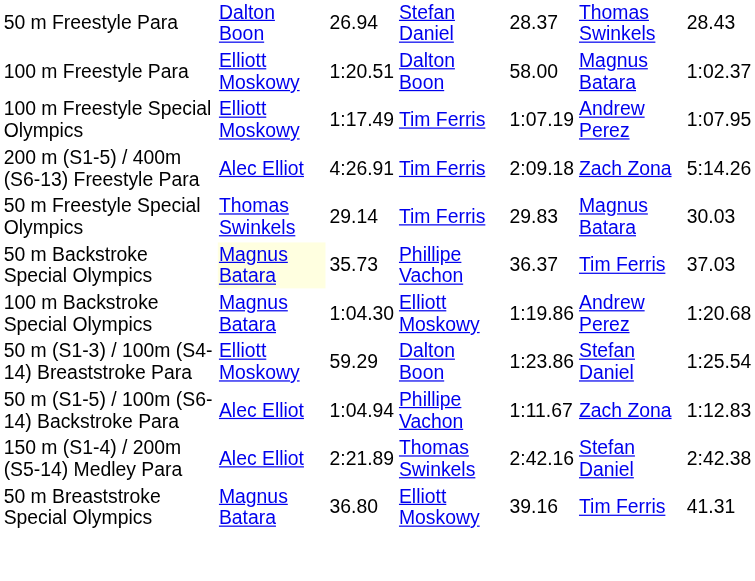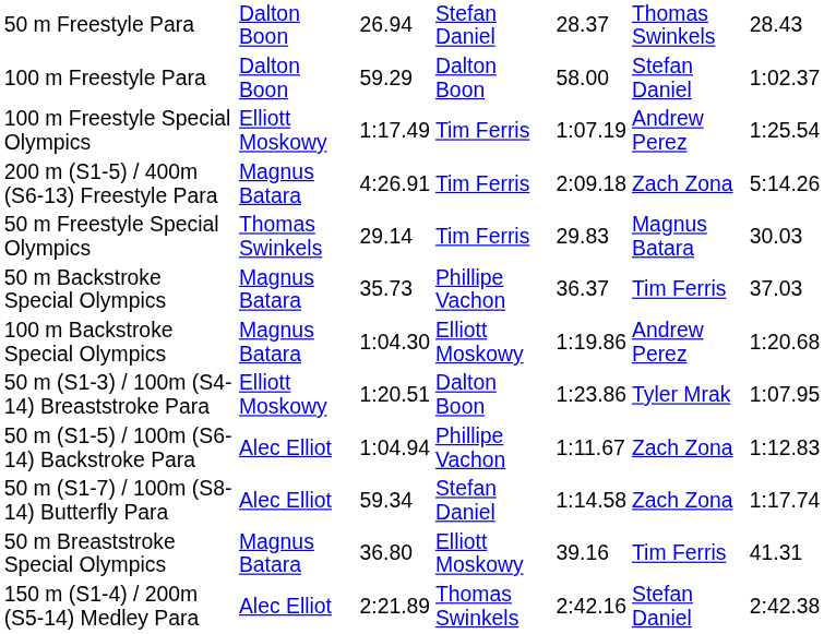100 m Freestyle Para | column 2: Elliott Moskowy -> Dalton Boon
100 m Freestyle Para | column 3: 1:20.51 -> 59.29
100 m Freestyle Para | column 6: Magnus Batara -> Stefan Daniel
100 m Freestyle Special Olympics | column 7: 1:07.95 -> 1:25.54
200 m (S1-5) / 400m (S6-13) Freestyle Para | column 2: Alec Elliot -> Magnus Batara
50 m Backstroke Special Olympics | column 2: lightyellow background -> no background
50 m (S1-3) / 100m (S4-14) Breaststroke Para | column 3: 59.29 -> 1:20.51
50 m (S1-3) / 100m (S4-14) Breaststroke Para | column 6: Stefan Daniel -> Tyler Mrak
50 m (S1-3) / 100m (S4-14) Breaststroke Para | column 7: 1:25.54 -> 1:07.95
+ row: 50 m (S1-7) / 100m (S8-14) Butterfly Para | Alec Elliot | 59.34 | Stefan Daniel | 1:14.58 | Zach Zona | 1:17.74
rows swapped: 50 m Breaststroke Special Olympics <-> 150 m (S1-4) / 200m (S5-14) Medley Para
